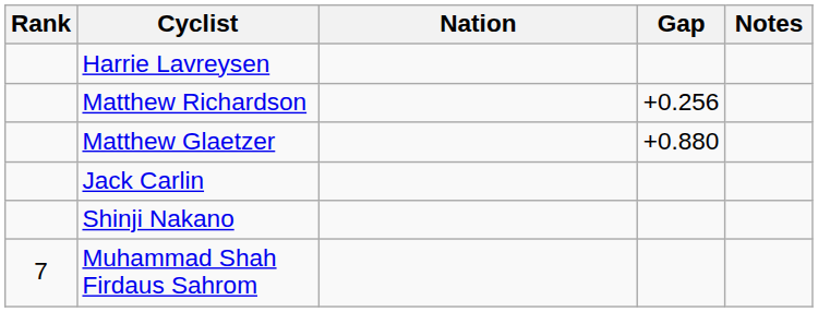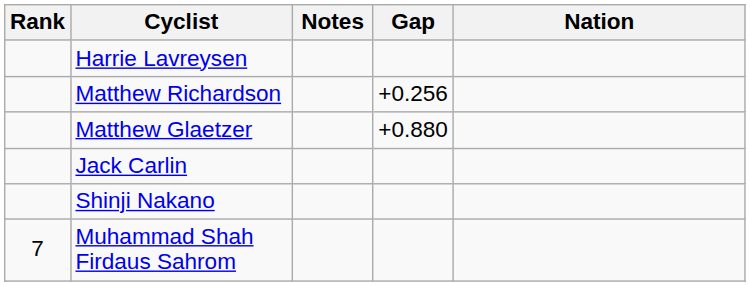columns swapped: Nation <-> Notes
